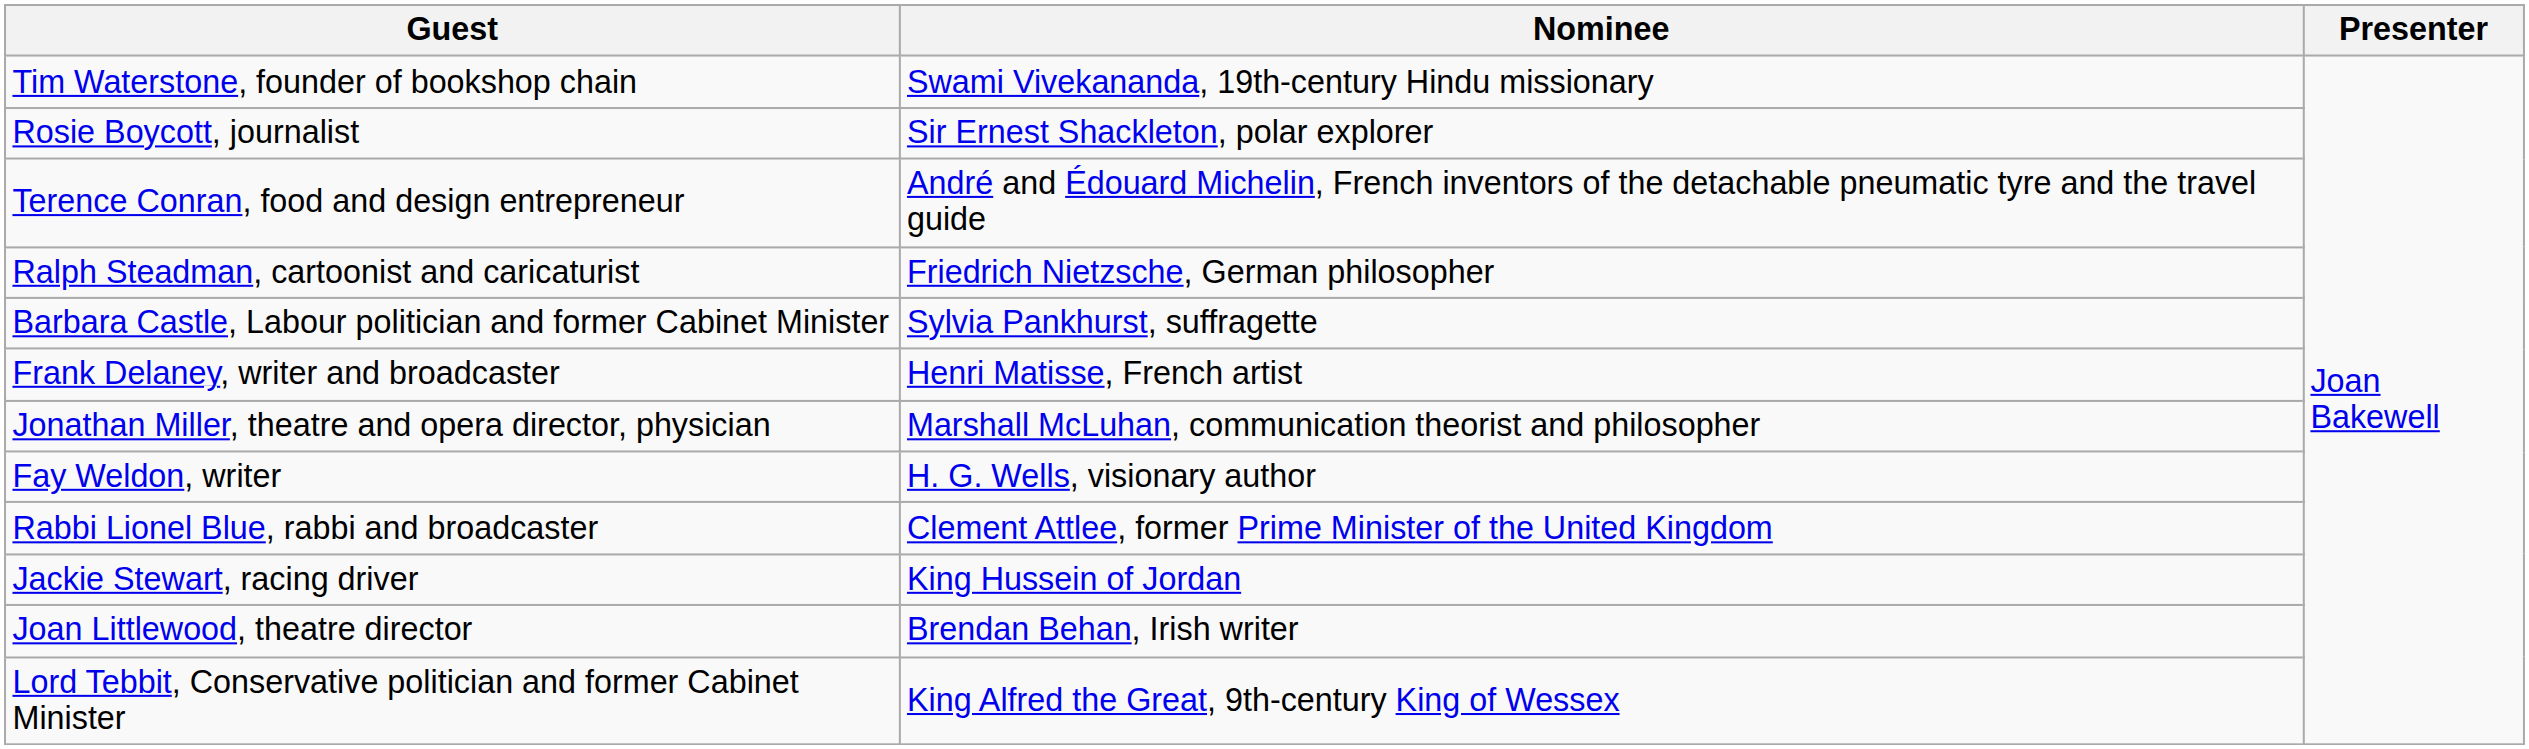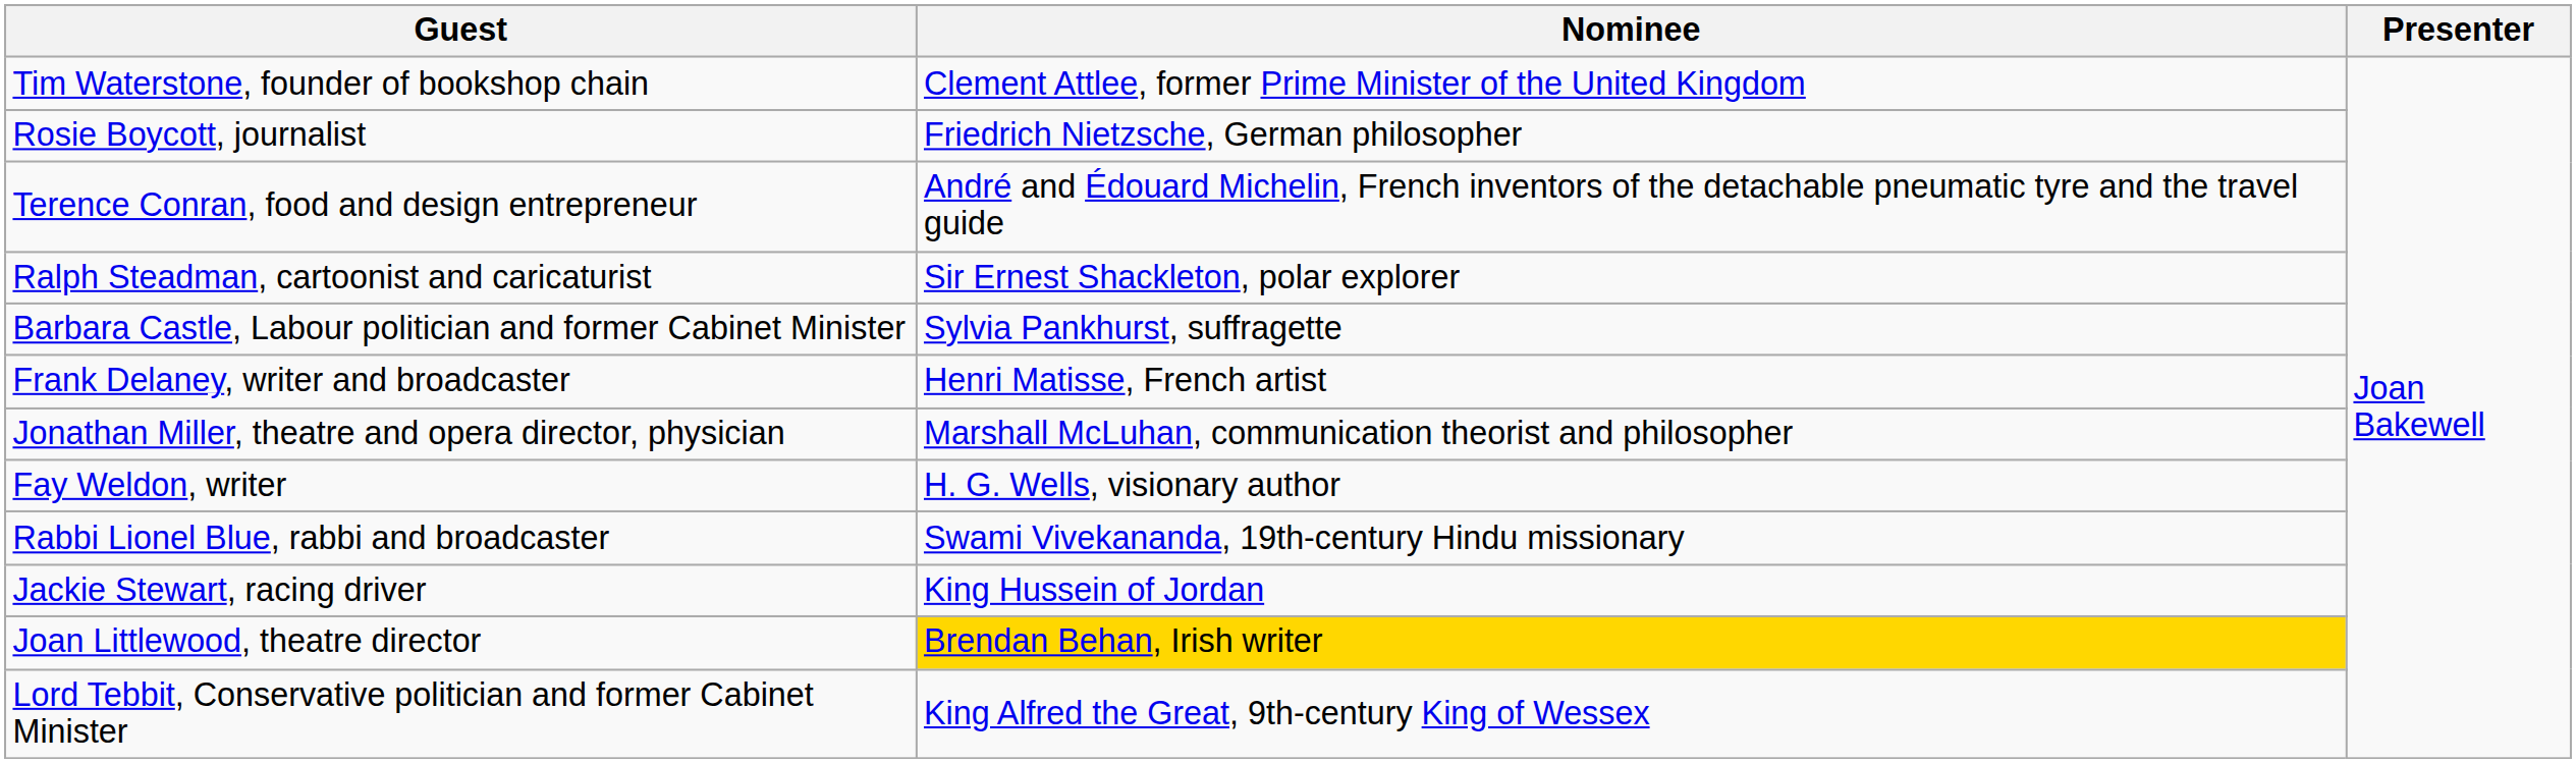Tim Waterstone, founder of bookshop chain | Nominee: Swami Vivekananda, 19th-century Hindu missionary -> Clement Attlee, former Prime Minister of the United Kingdom
Rosie Boycott, journalist | Nominee: Sir Ernest Shackleton, polar explorer -> Friedrich Nietzsche, German philosopher
Ralph Steadman, cartoonist and caricaturist | Nominee: Friedrich Nietzsche, German philosopher -> Sir Ernest Shackleton, polar explorer
Rabbi Lionel Blue, rabbi and broadcaster | Nominee: Clement Attlee, former Prime Minister of the United Kingdom -> Swami Vivekananda, 19th-century Hindu missionary
Joan Littlewood, theatre director | Nominee: no background -> gold background
